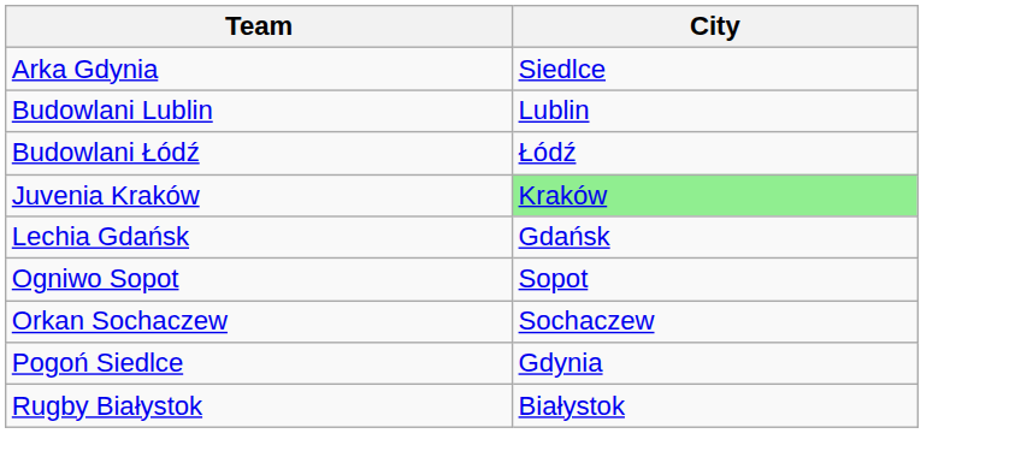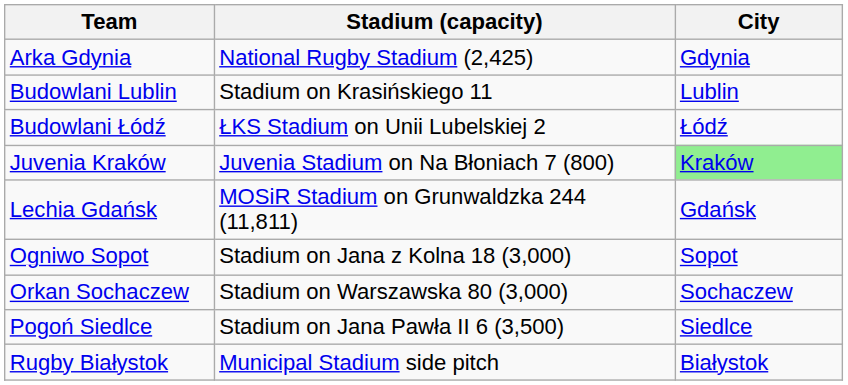+ column: Stadium (capacity) | National Rugby Stadium (2,425) | Stadium on Krasińskiego 11 | ŁKS Stadium on Unii Lubelskiej 2 | Juvenia Stadium on Na Błoniach 7 (800) | MOSiR Stadium on Grunwaldzka 244 (11,811) | Stadium on Jana z Kolna 18 (3,000) | Stadium on Warszawska 80 (3,000) | Stadium on Jana Pawła II 6 (3,500) | Municipal Stadium side pitch
Arka Gdynia | City: Siedlce -> Gdynia
Pogoń Siedlce | City: Gdynia -> Siedlce
